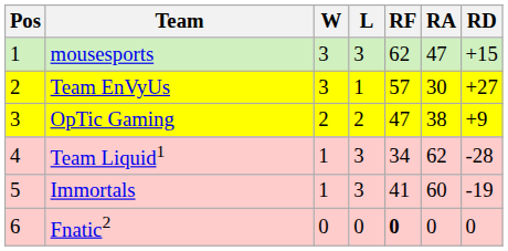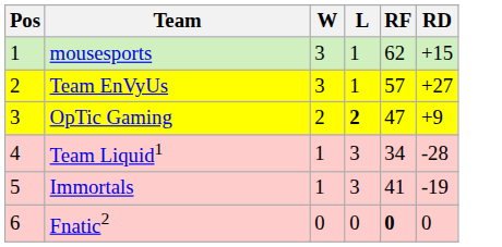- column: RA | 47 | 30 | 38 | 62 | 60 | 0
mousesports | L: 3 -> 1
OpTic Gaming | L: normal -> bold
